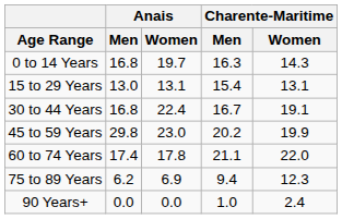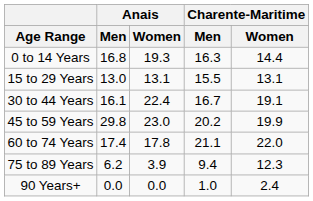0 to 14 Years | Anais / Women: 19.7 -> 19.3
0 to 14 Years | Charente-Maritime / Women: 14.3 -> 14.4
15 to 29 Years | Charente-Maritime / Men: 15.4 -> 15.5
30 to 44 Years | Anais / Men: 16.8 -> 16.1
75 to 89 Years | Anais / Women: 6.9 -> 3.9
